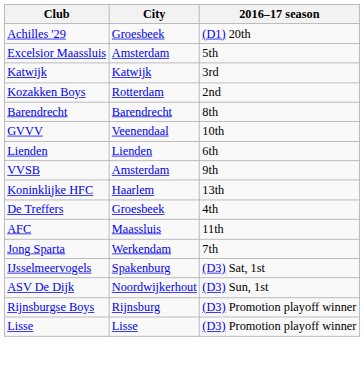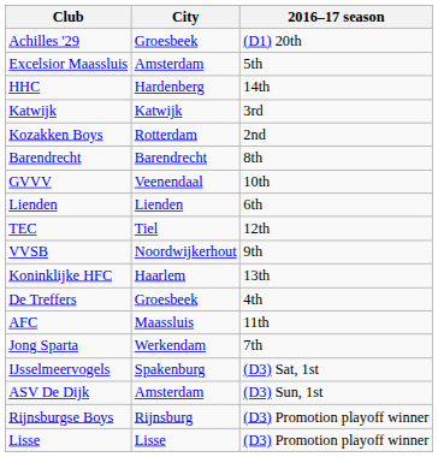+ row: HHC | Hardenberg | 14th
+ row: TEC | Tiel | 12th
VVSB | City: Amsterdam -> Noordwijkerhout
ASV De Dijk | City: Noordwijkerhout -> Amsterdam
